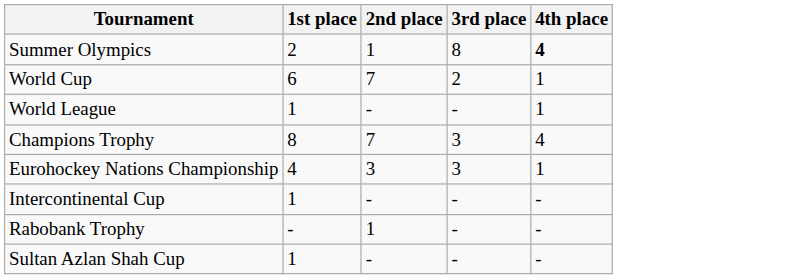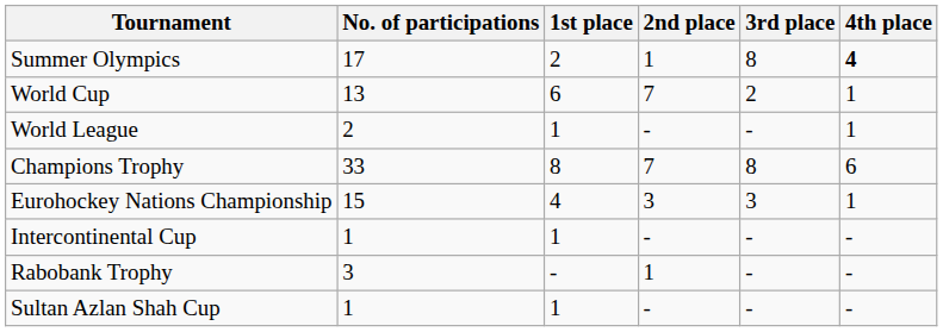+ column: No. of participations | 17 | 13 | 2 | 33 | 15 | 1 | 3 | 1
Champions Trophy | 3rd place: 3 -> 8
Champions Trophy | 4th place: 4 -> 6
